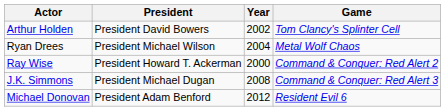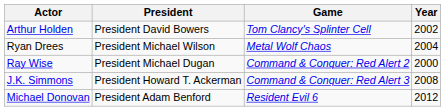columns swapped: Game <-> Year
Ray Wise | President: President Howard T. Ackerman -> President Michael Dugan
J.K. Simmons | President: President Michael Dugan -> President Howard T. Ackerman
